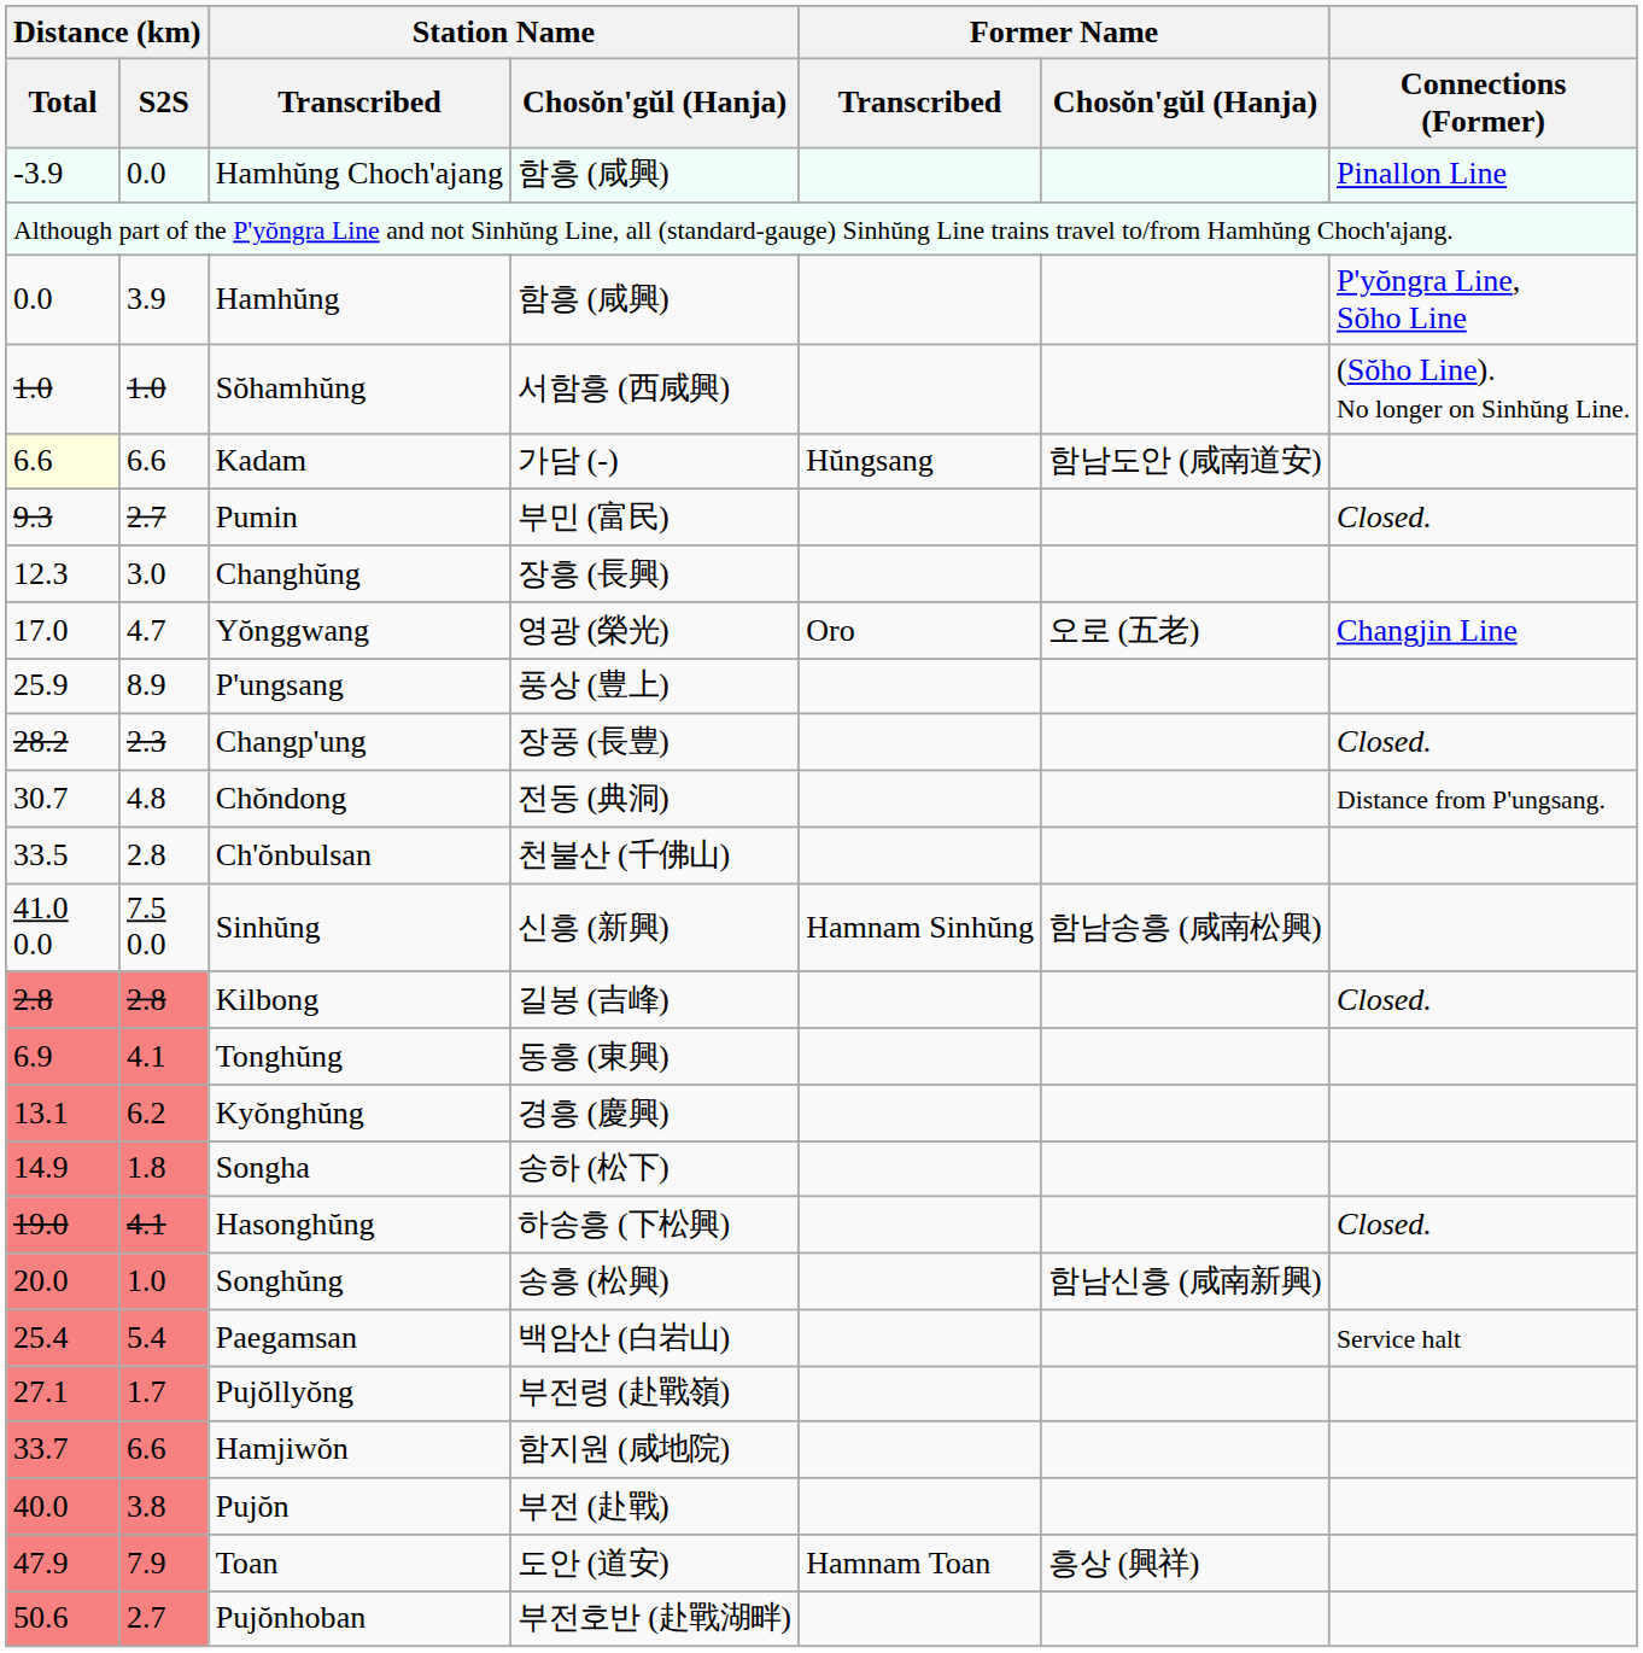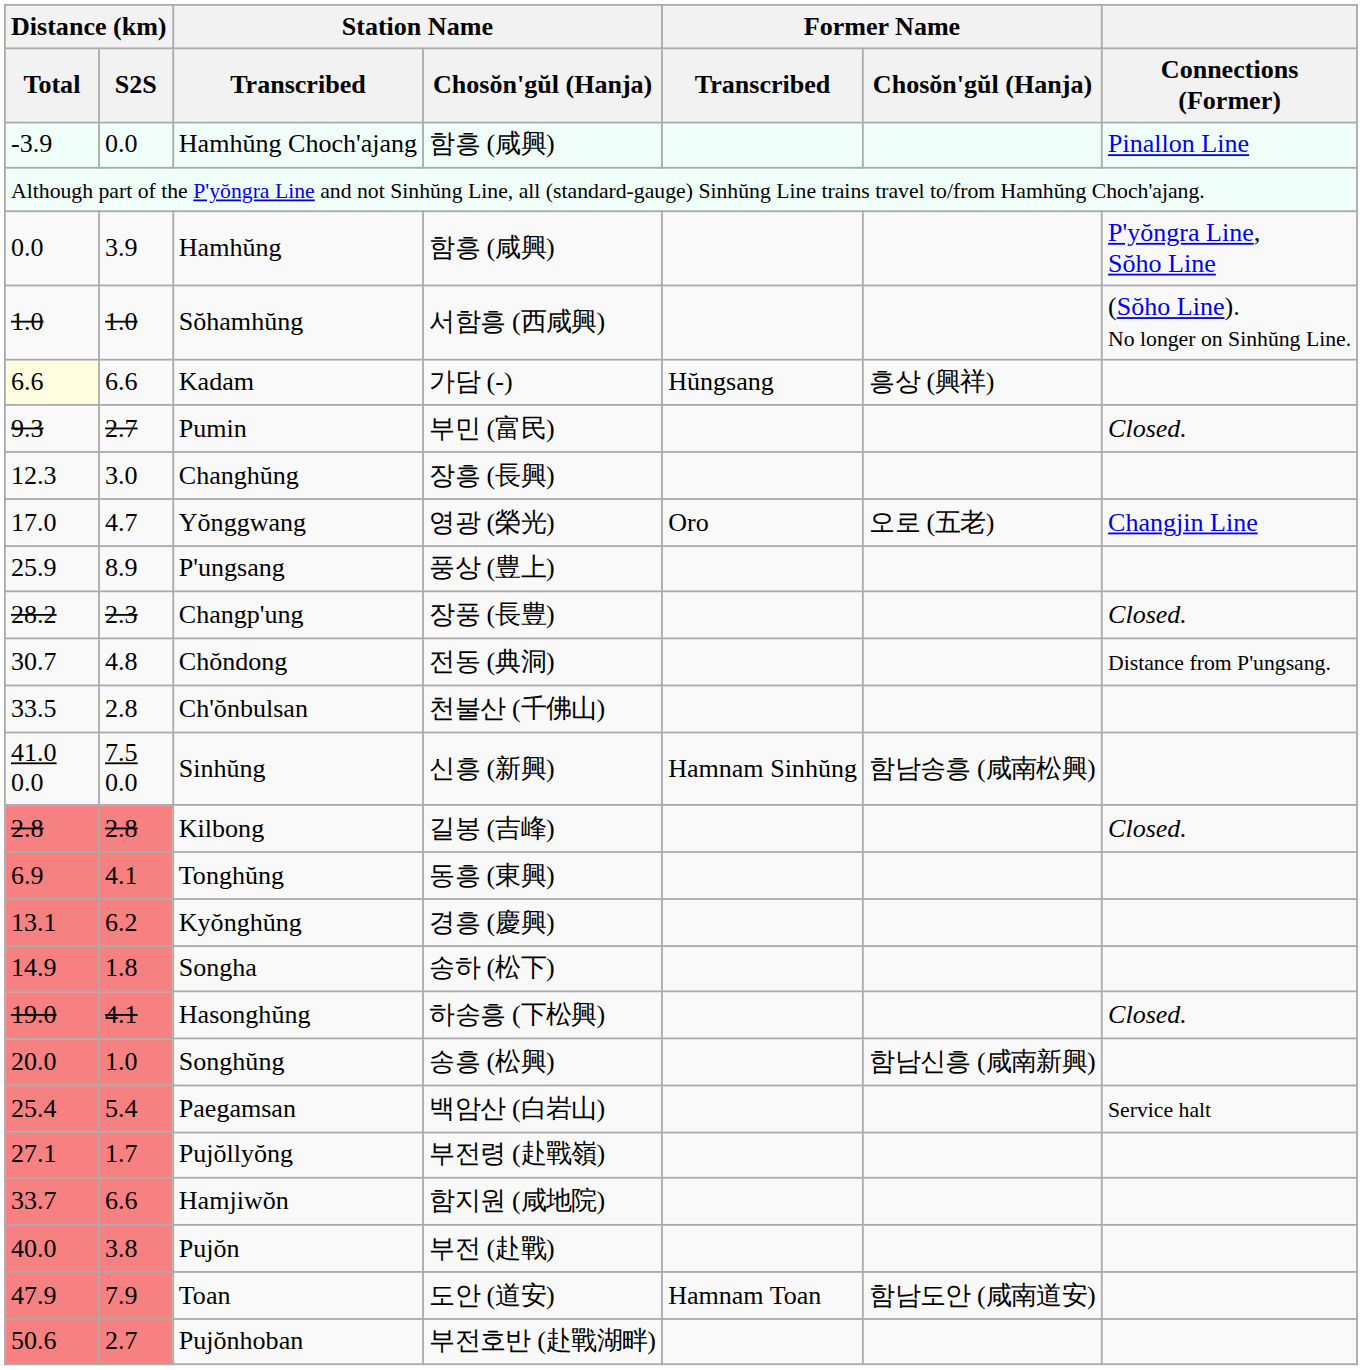Kadam | Former Name / Chosŏn'gŭl (Hanja): 함남도안 (咸南道安) -> 흥상 (興祥)
Toan | Former Name / Chosŏn'gŭl (Hanja): 흥상 (興祥) -> 함남도안 (咸南道安)
